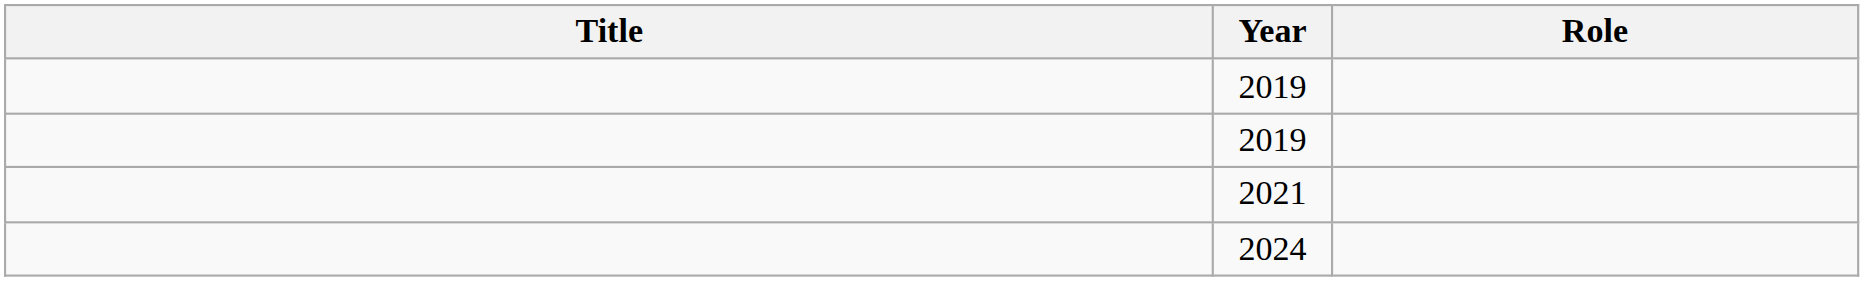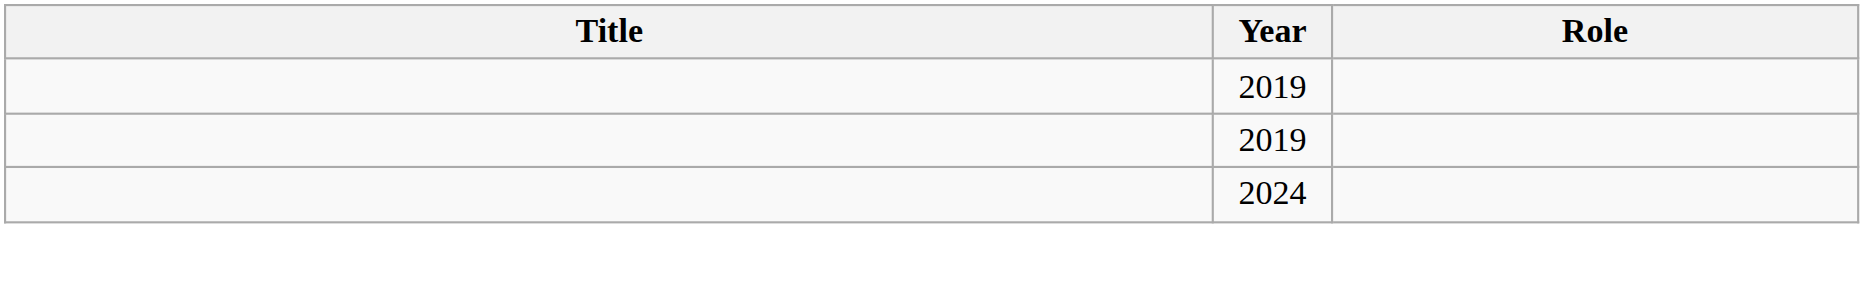- row: 2021
